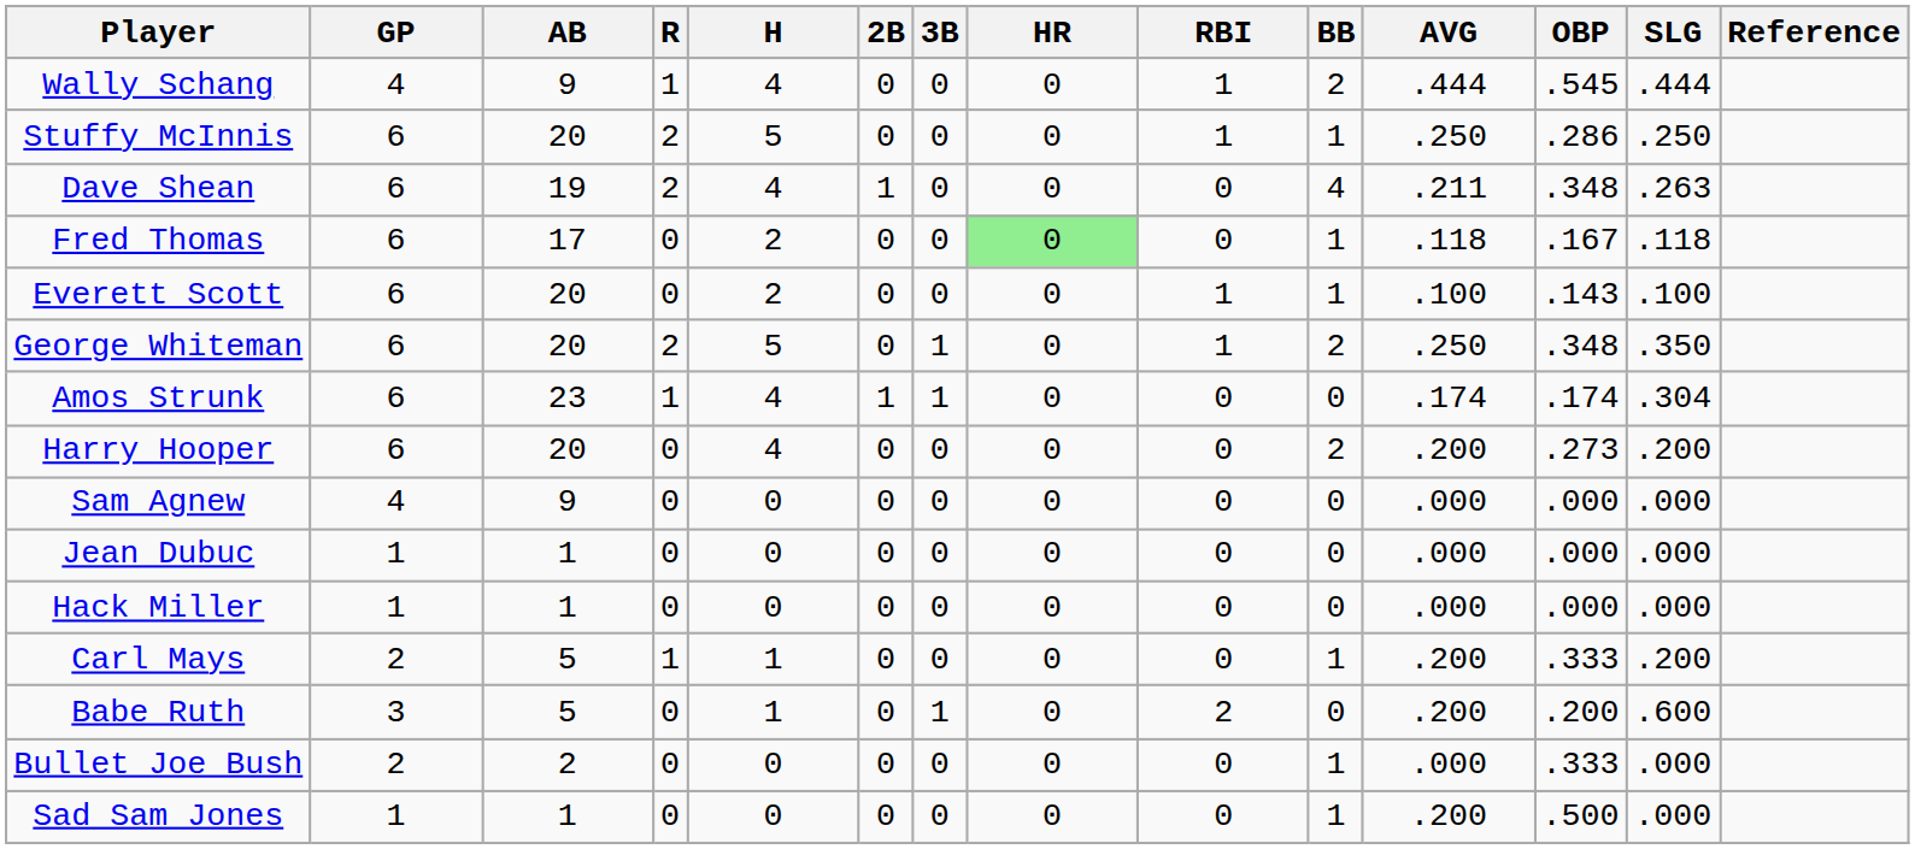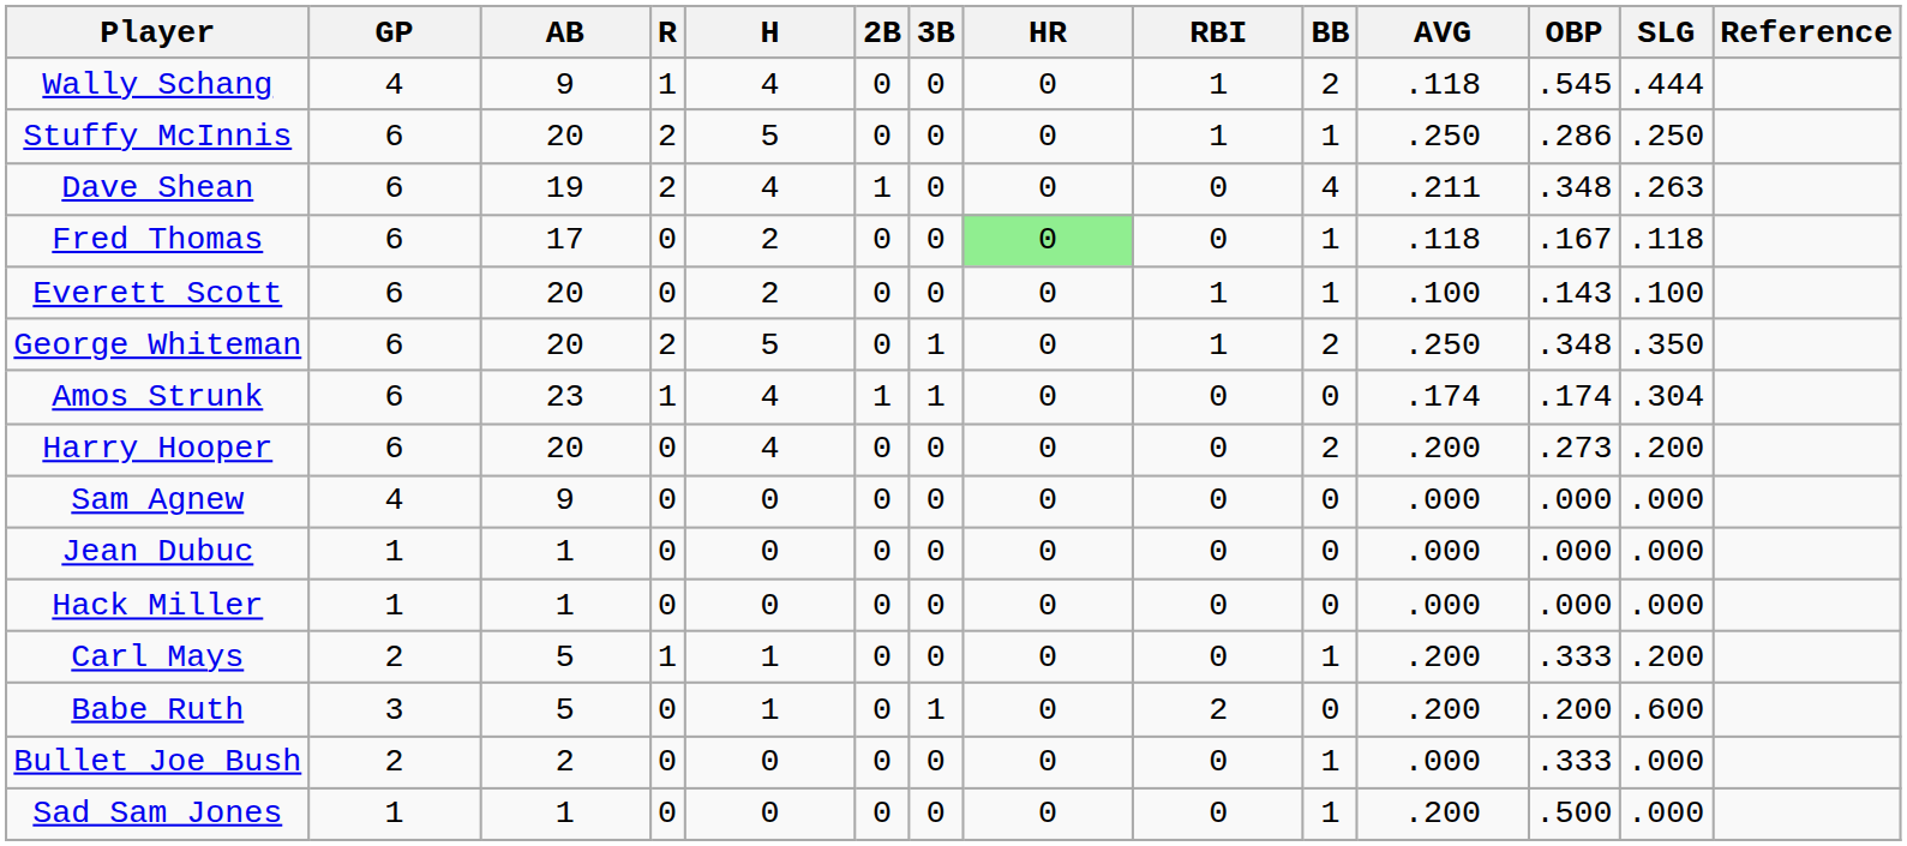Wally Schang | AVG: .444 -> .118
